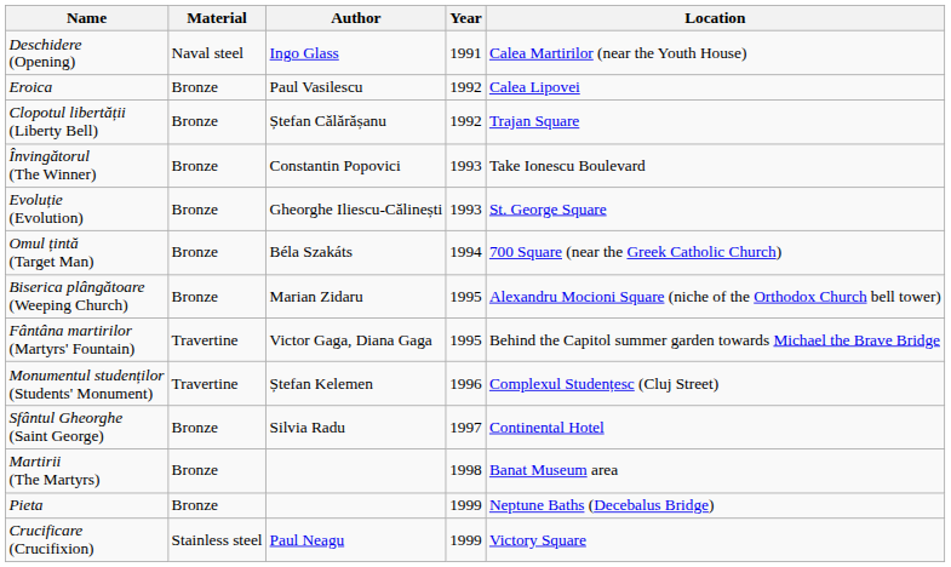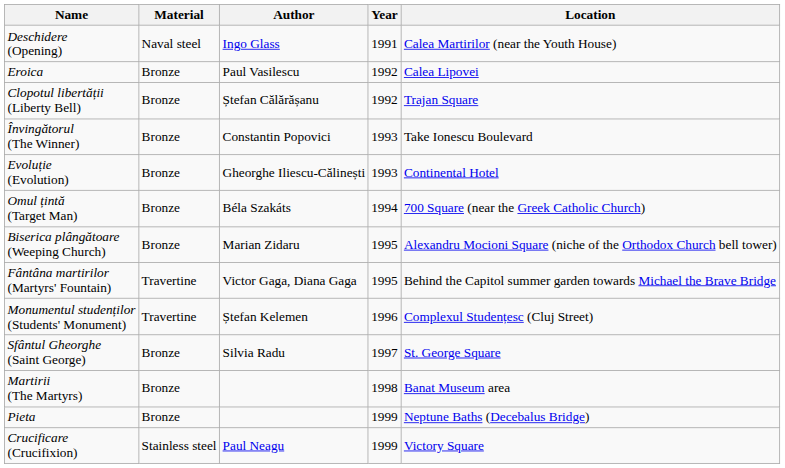Evoluție (Evolution) | Location: St. George Square -> Continental Hotel
Sfântul Gheorghe (Saint George) | Location: Continental Hotel -> St. George Square
